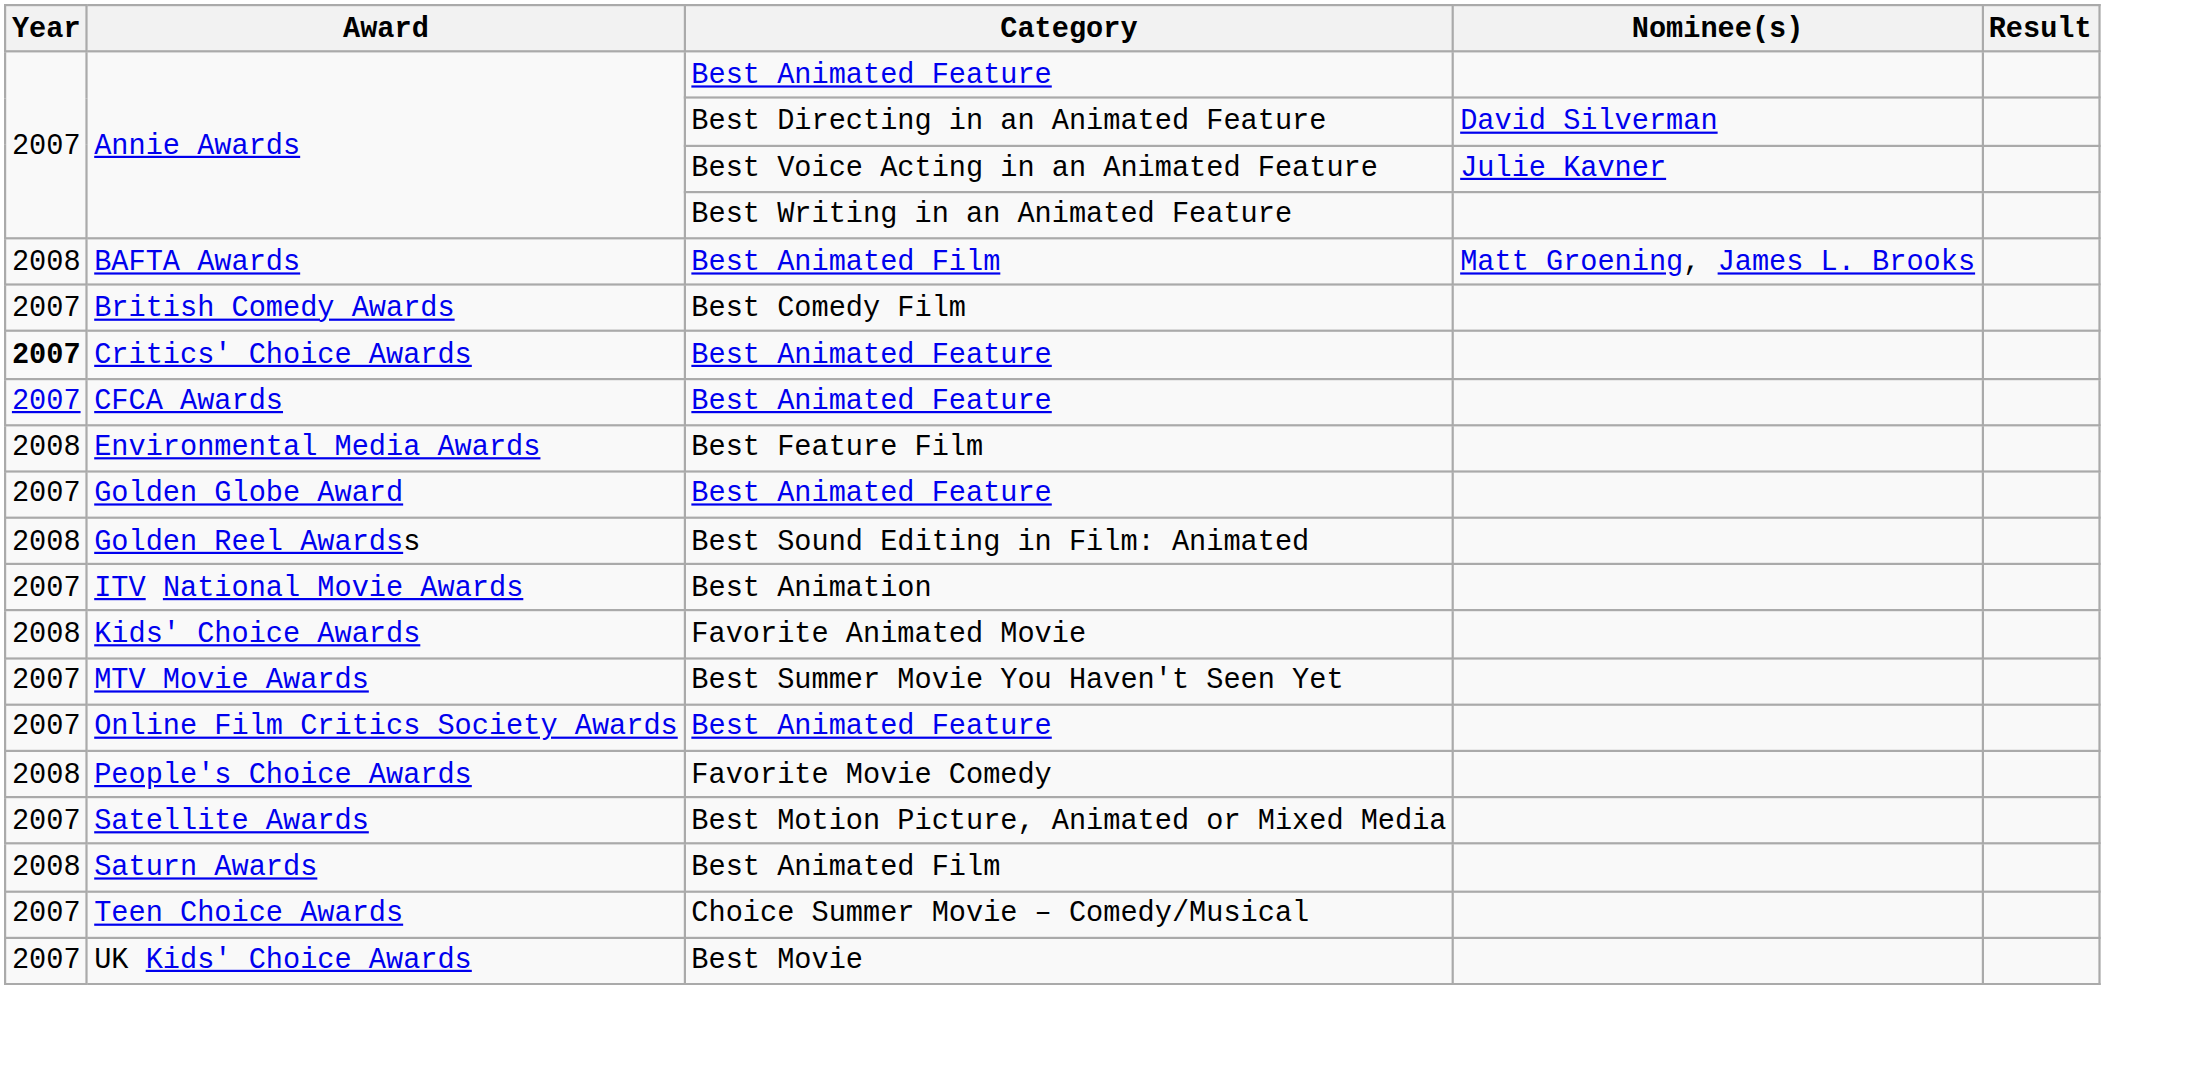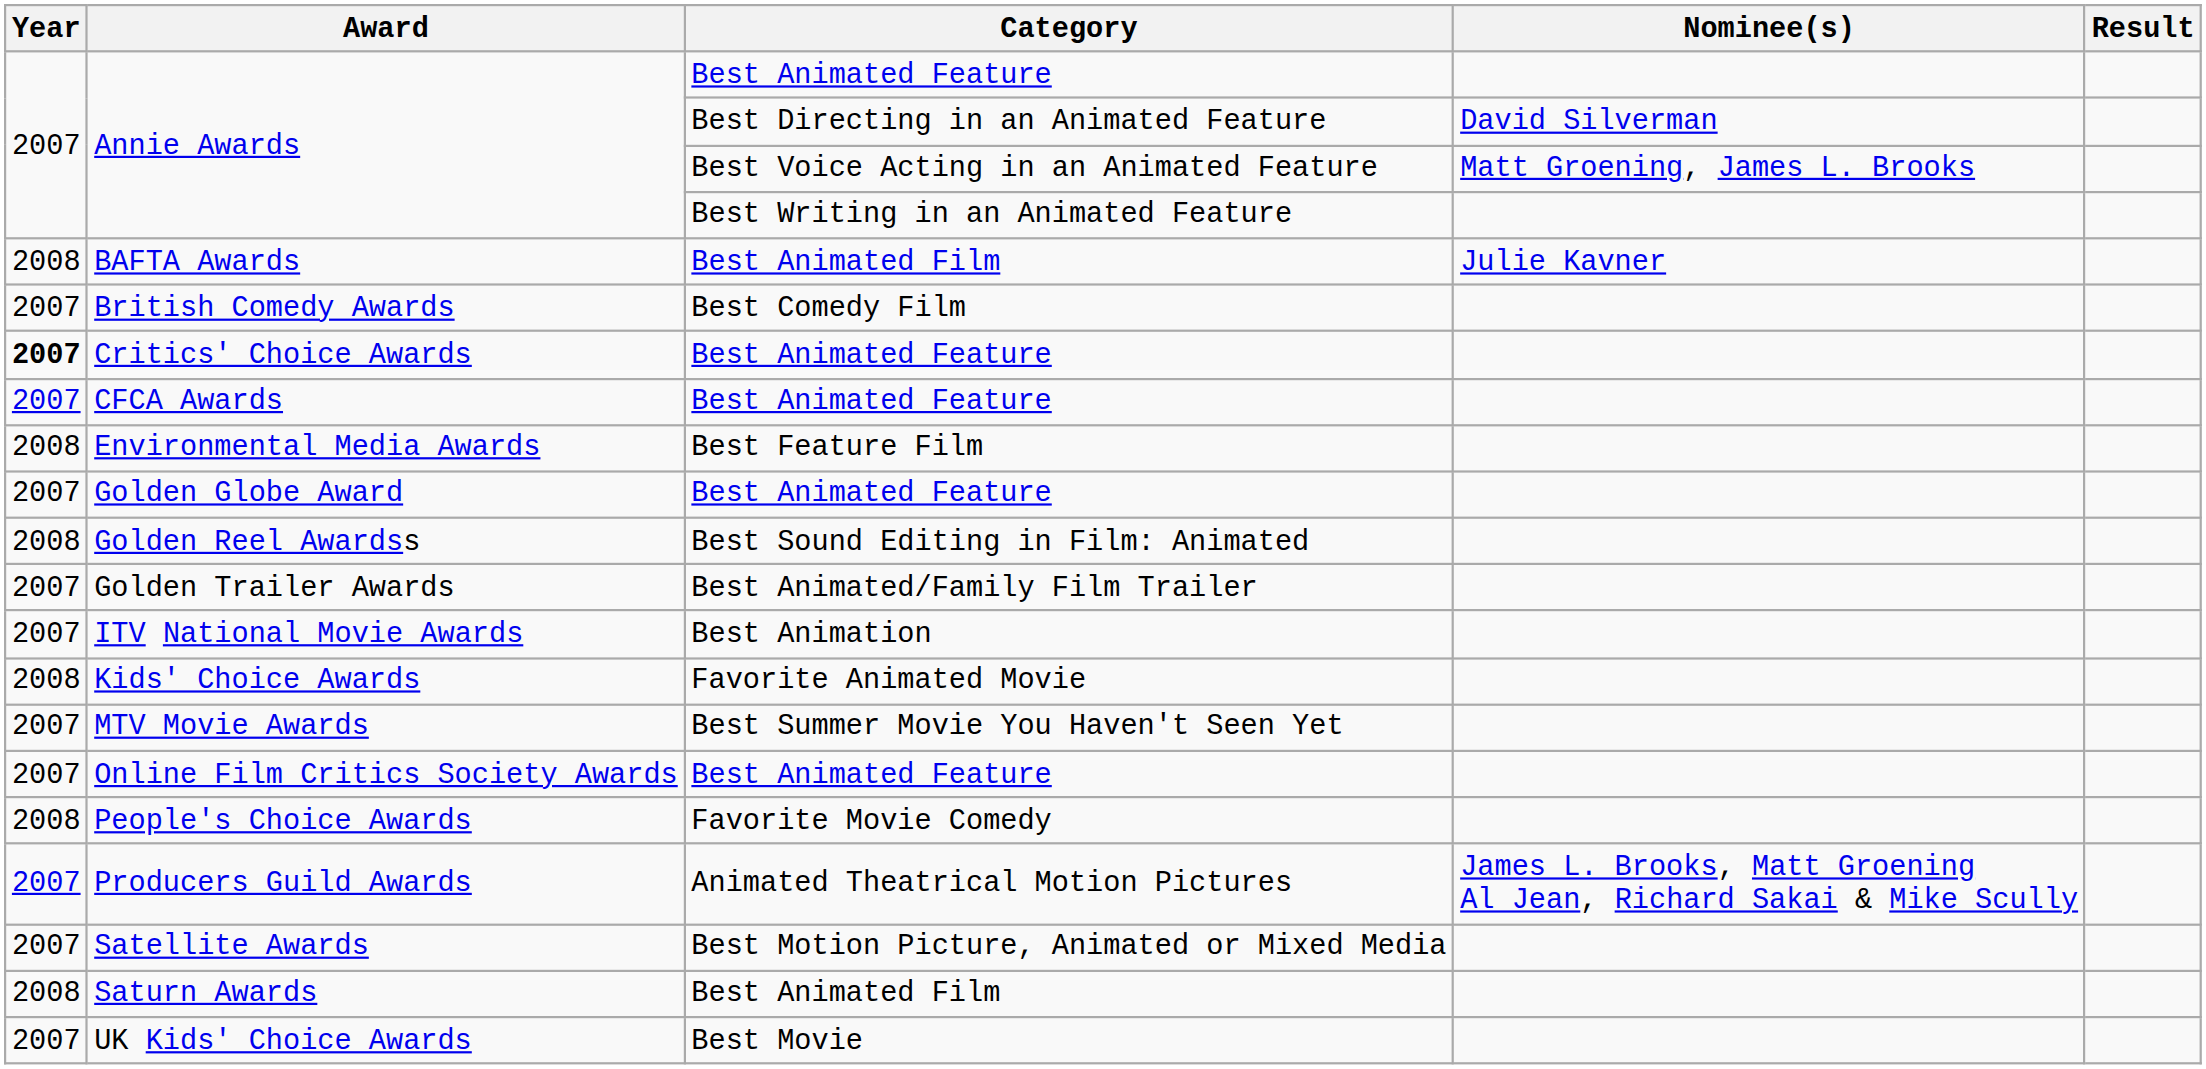Annie Awards / Best Voice Acting in an Animated Feature | Nominee(s): Julie Kavner -> Matt Groening, James L. Brooks
BAFTA Awards | Nominee(s): Matt Groening, James L. Brooks -> Julie Kavner
+ row: 2007 | Golden Trailer Awards | Best Animated/Family Film Trailer
+ row: 2007 | Producers Guild Awards | Animated Theatrical Motion Pictures | James L. Brooks, Matt Groening Al Jean, Richard Sakai & Mike Scully
- row: 2007 | Teen Choice Awards | Choice Summer Movie – Comedy/Musical
